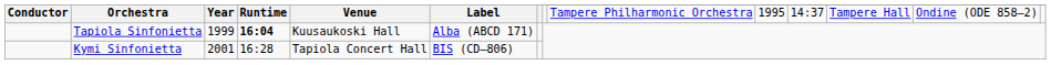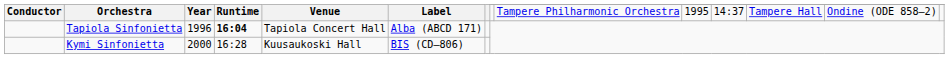Tapiola Sinfonietta | Year: 1999 -> 1996
Tapiola Sinfonietta | Venue: Kuusaukoski Hall -> Tapiola Concert Hall
Kymi Sinfonietta | Year: 2001 -> 2000
Kymi Sinfonietta | Venue: Tapiola Concert Hall -> Kuusaukoski Hall
